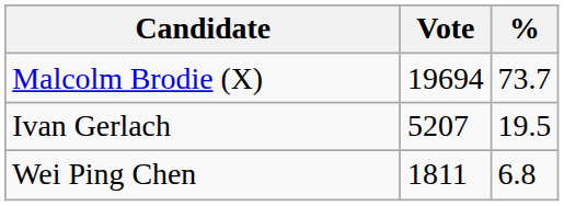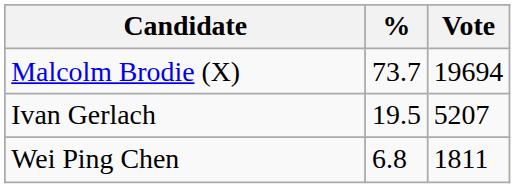columns swapped: Vote <-> %
